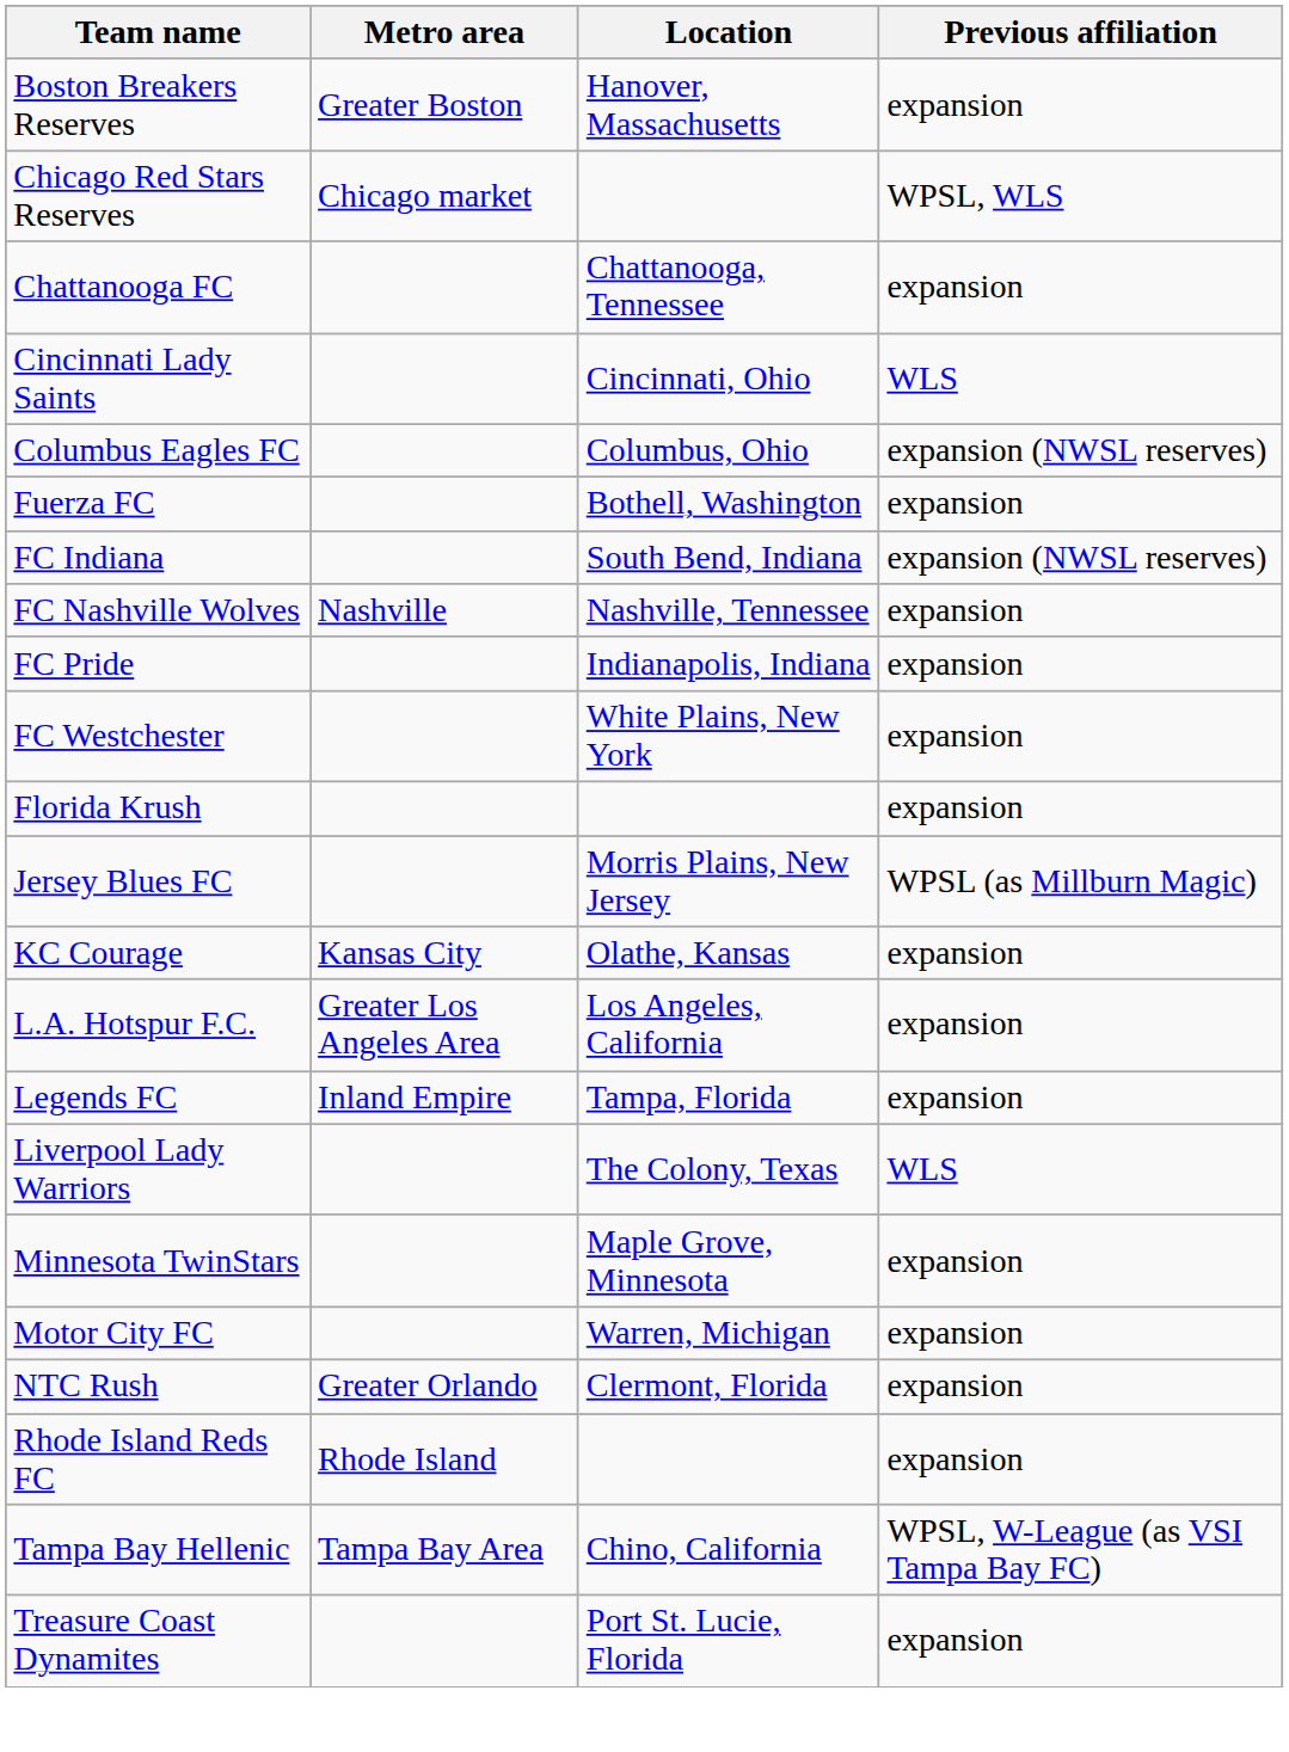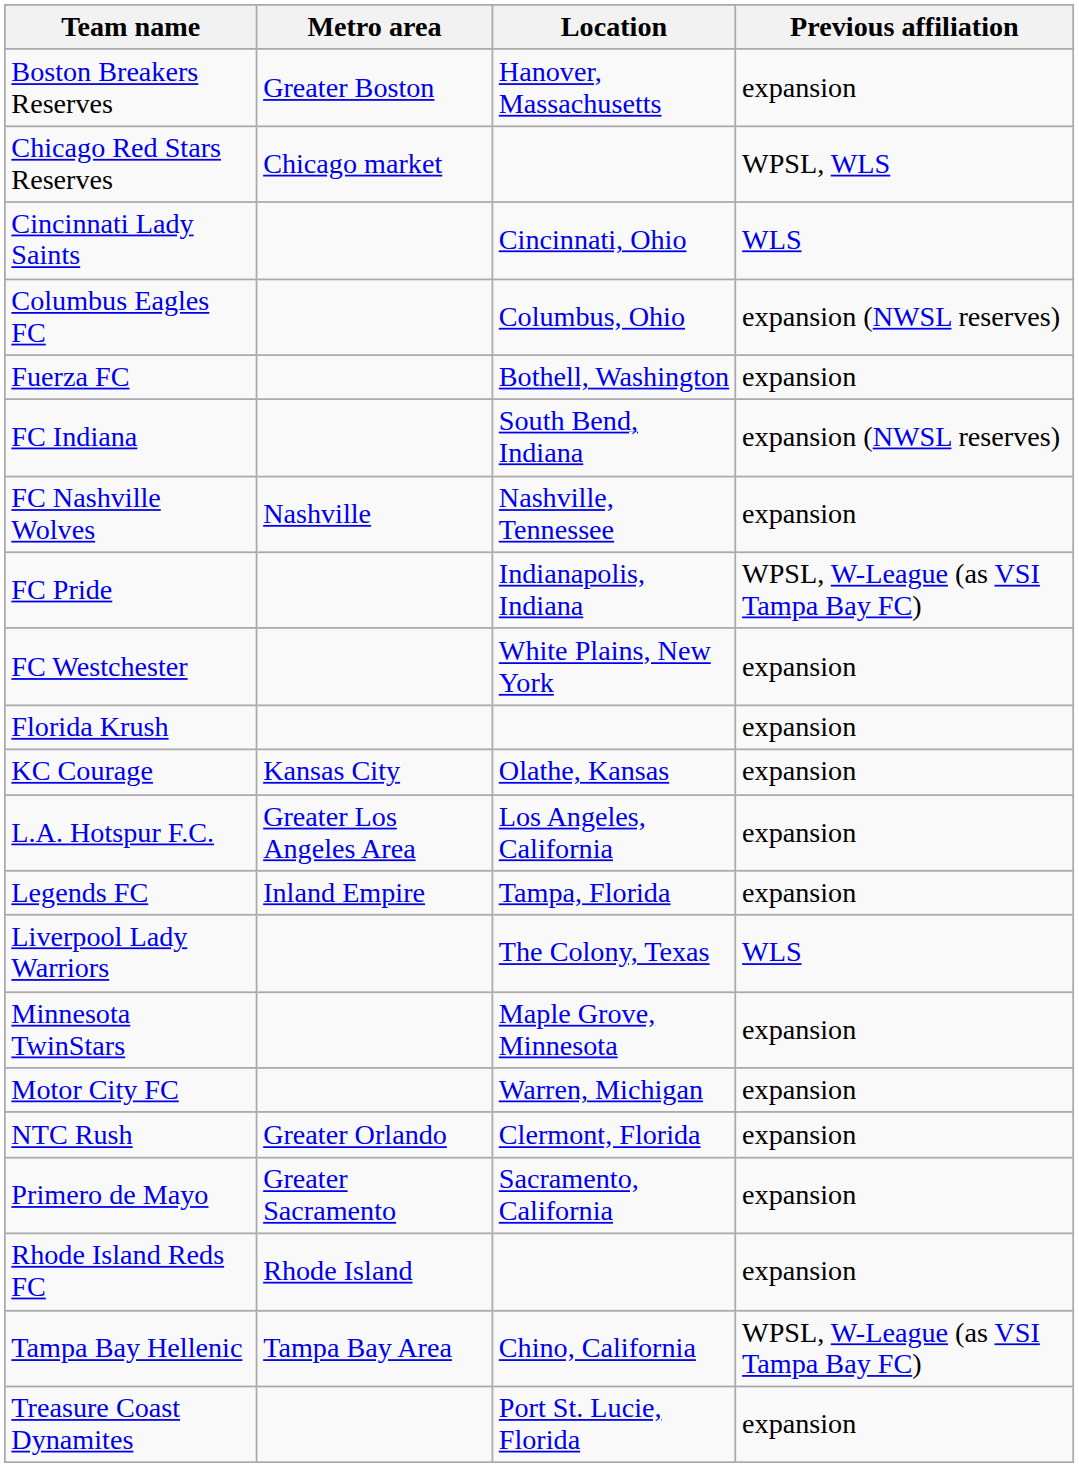- row: Chattanooga FC | Chattanooga, Tennessee | expansion
FC Pride | Previous affiliation: expansion -> WPSL, W-League (as VSI Tampa Bay FC)
- row: Jersey Blues FC | Morris Plains, New Jersey | WPSL (as Millburn Magic)
+ row: Primero de Mayo | Greater Sacramento | Sacramento, California | expansion
